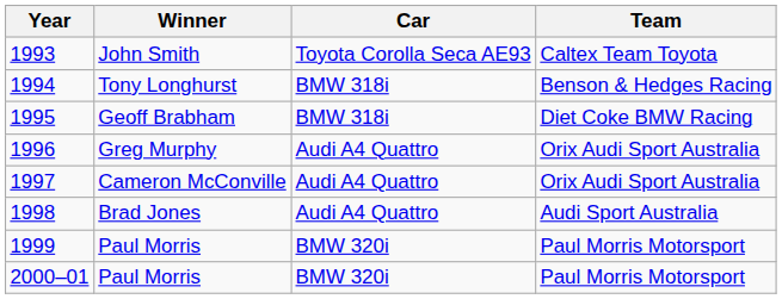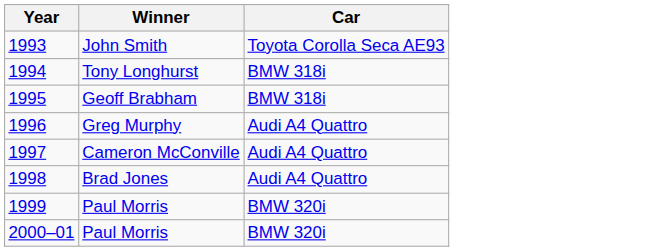- column: Team | Caltex Team Toyota | Benson & Hedges Racing | Diet Coke BMW Racing | Orix Audi Sport Australia | Orix Audi Sport Australia | Audi Sport Australia | Paul Morris Motorsport | Paul Morris Motorsport
